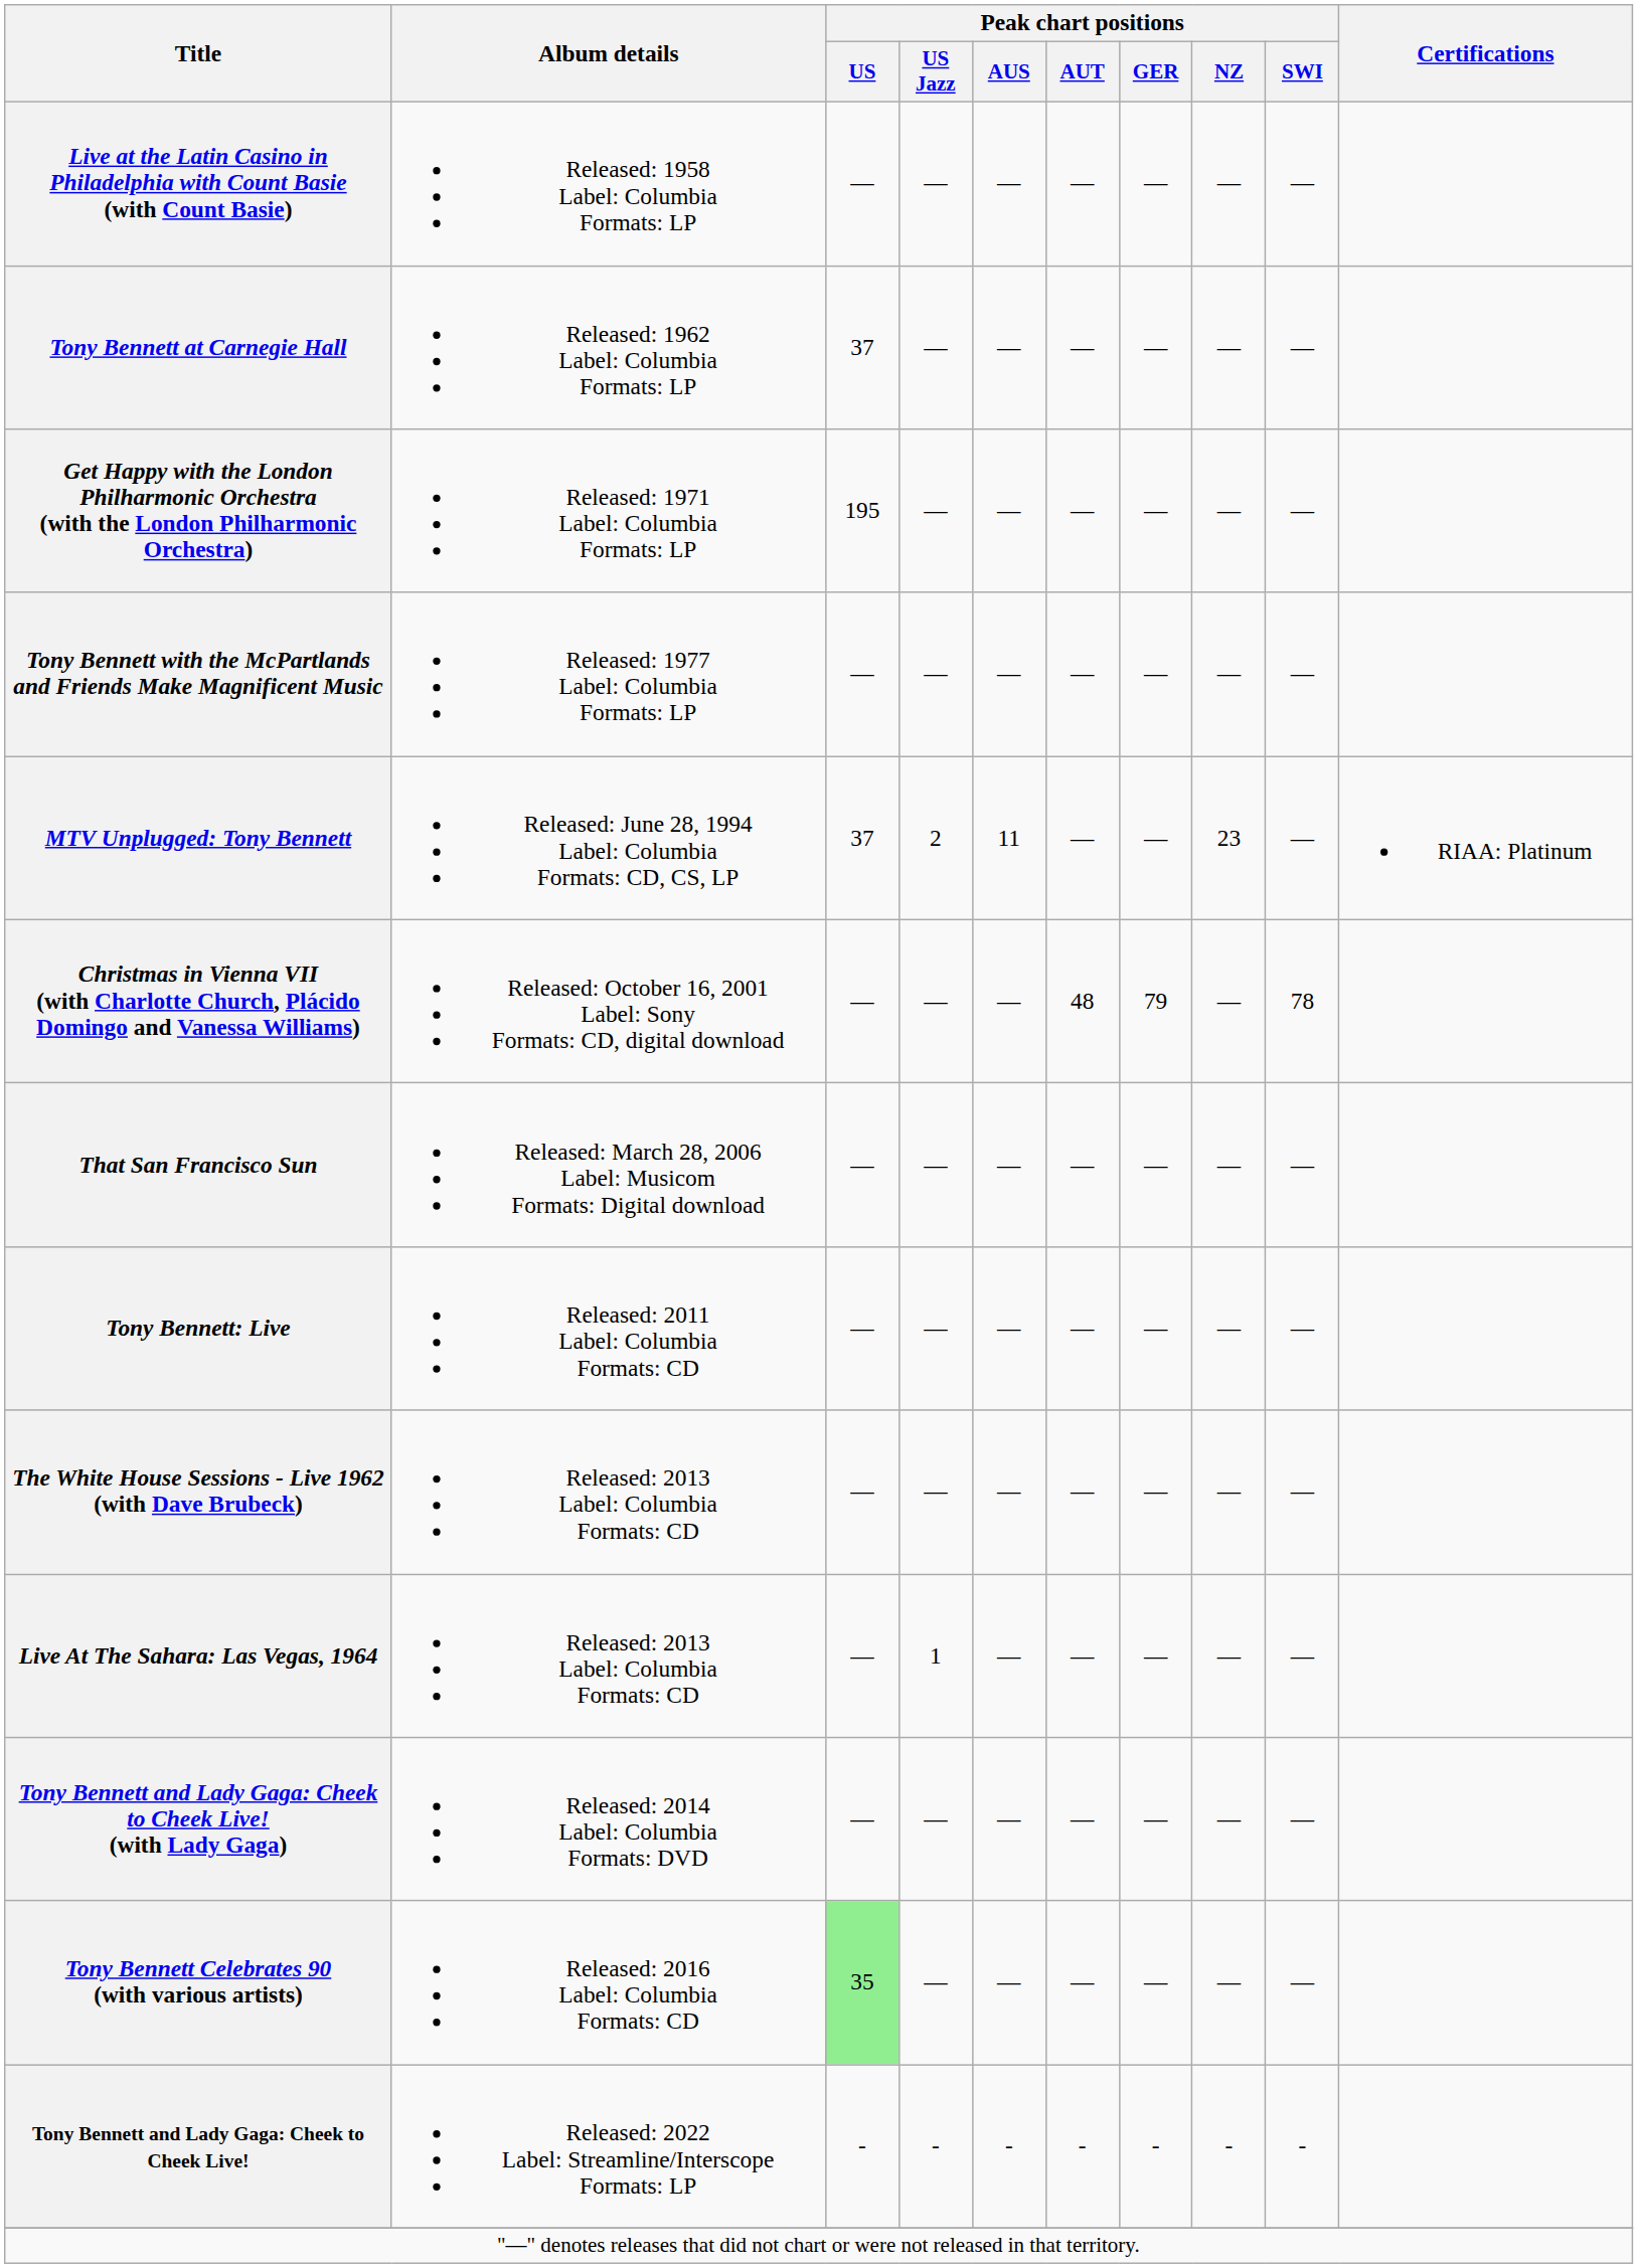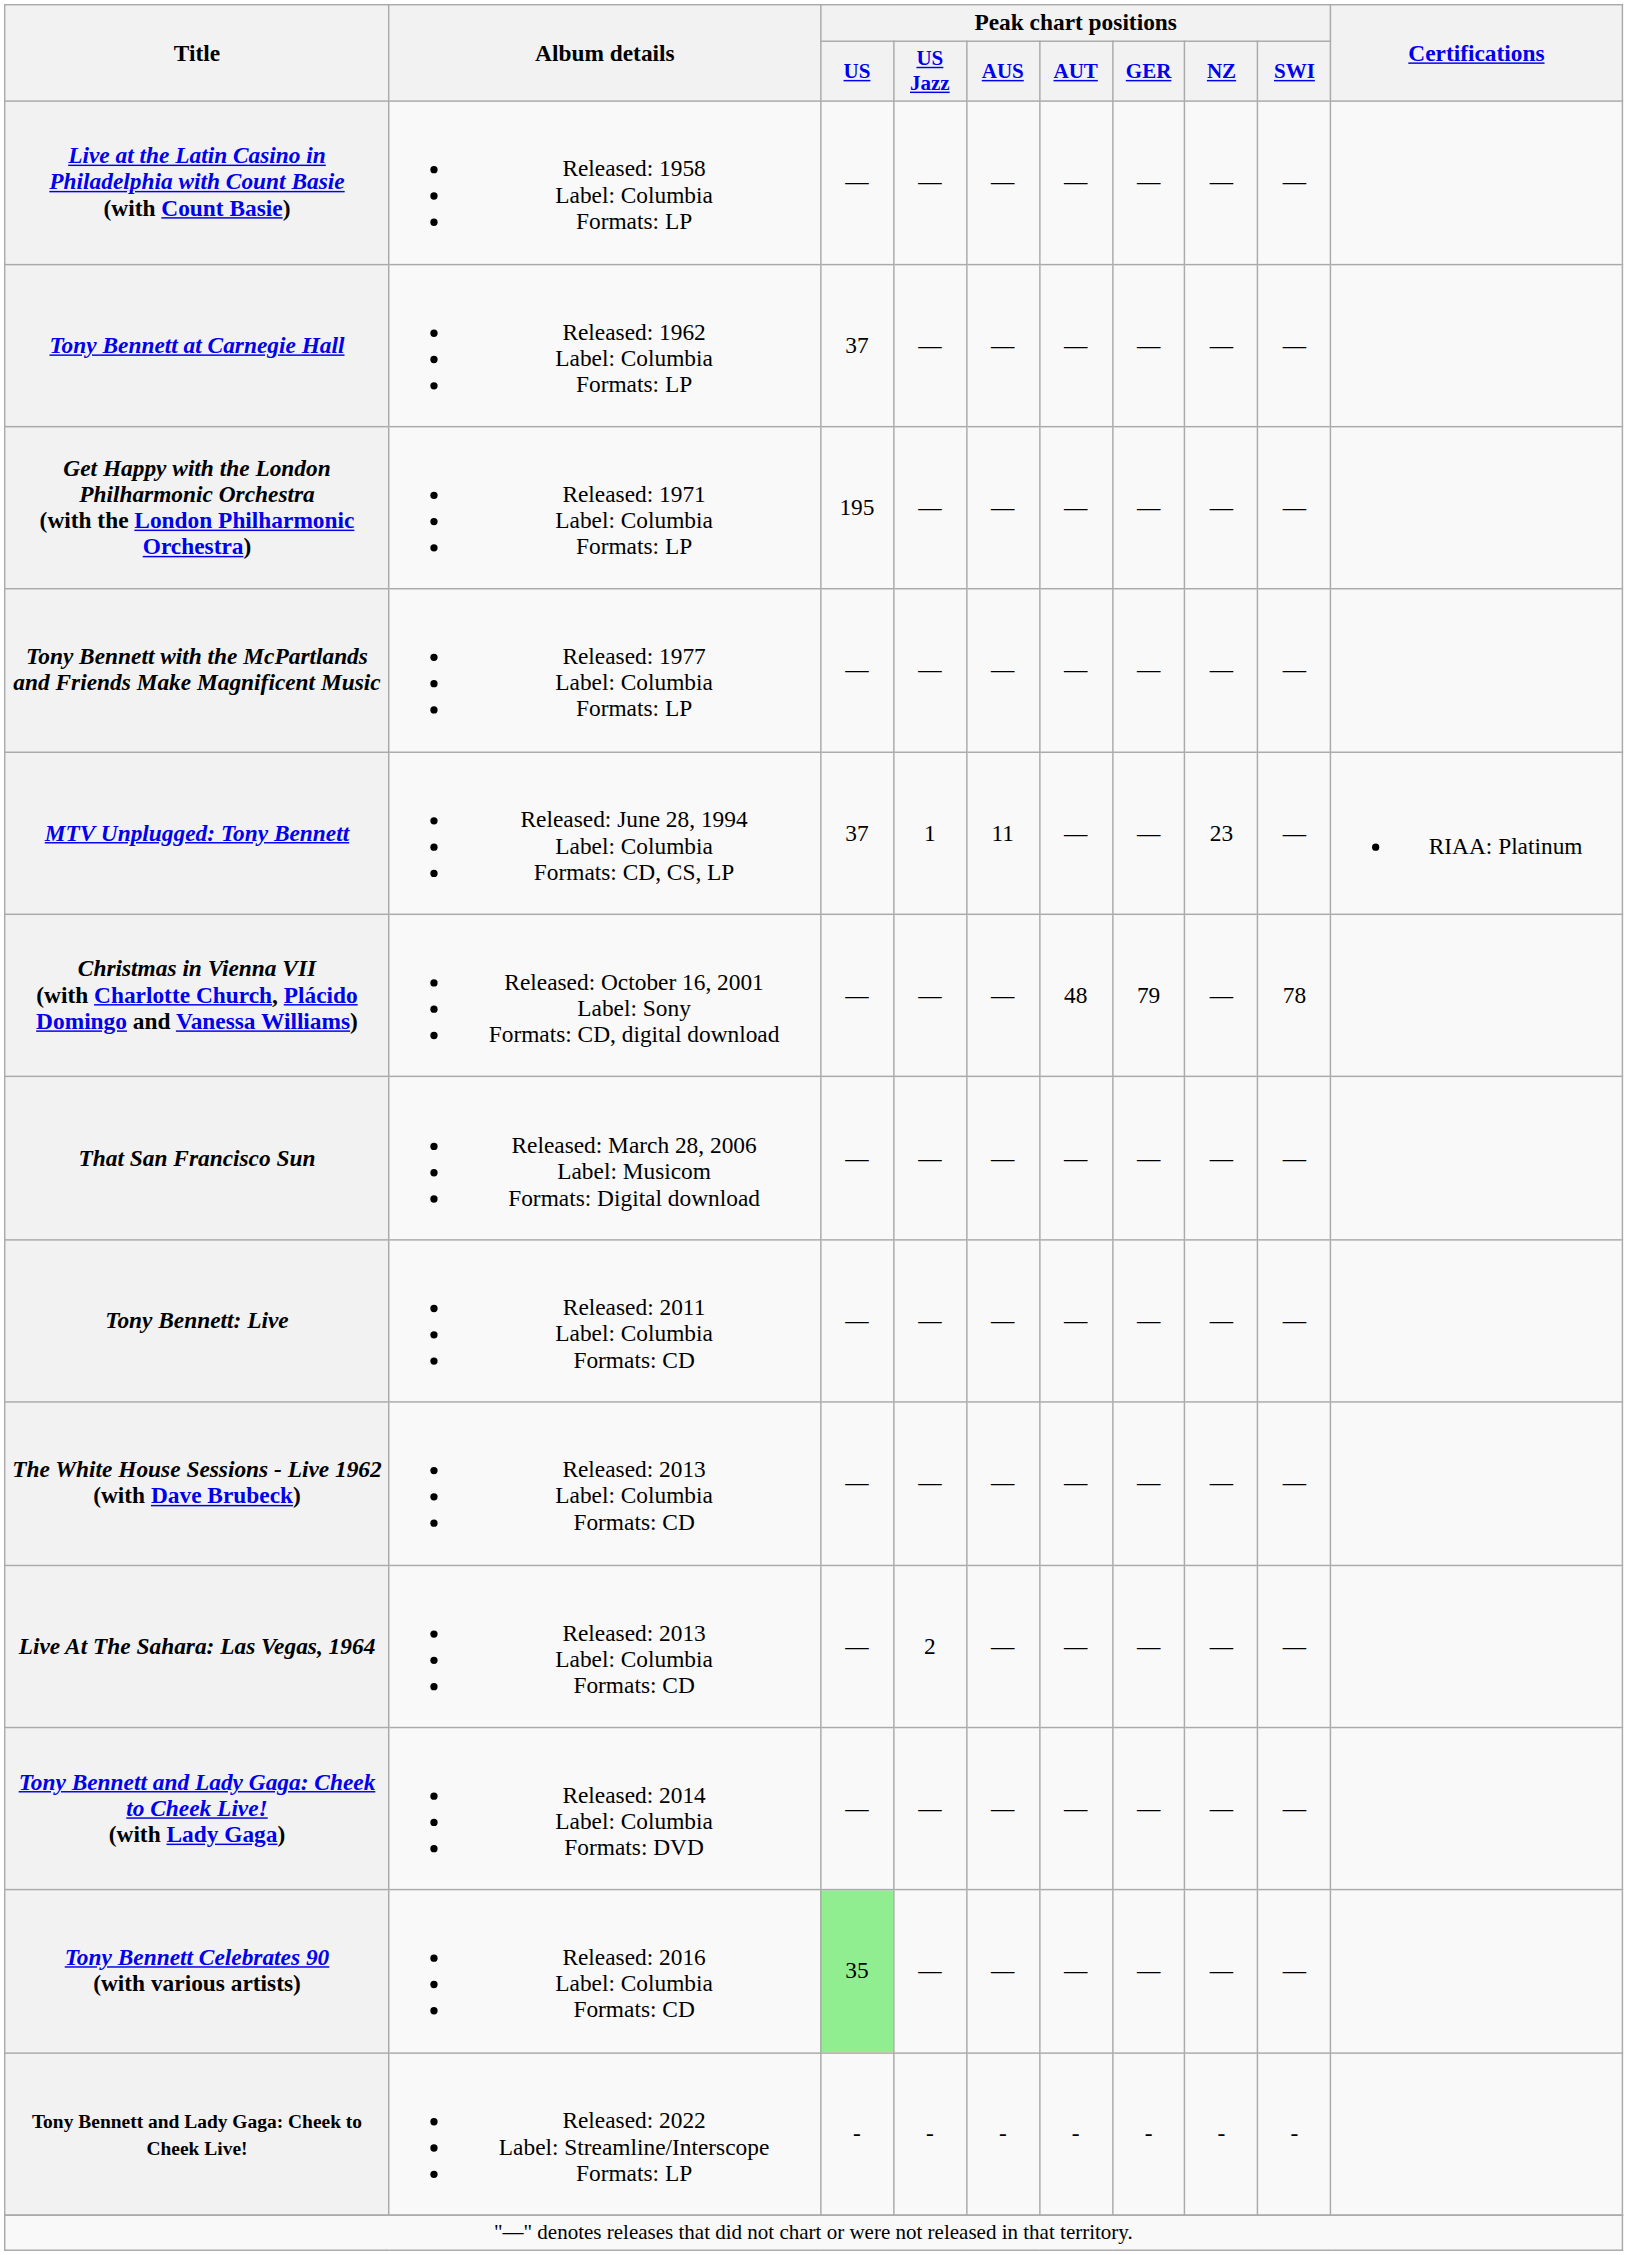MTV Unplugged: Tony Bennett | Peak chart positions / US Jazz: 2 -> 1
Live At The Sahara: Las Vegas, 1964 | Peak chart positions / US Jazz: 1 -> 2
